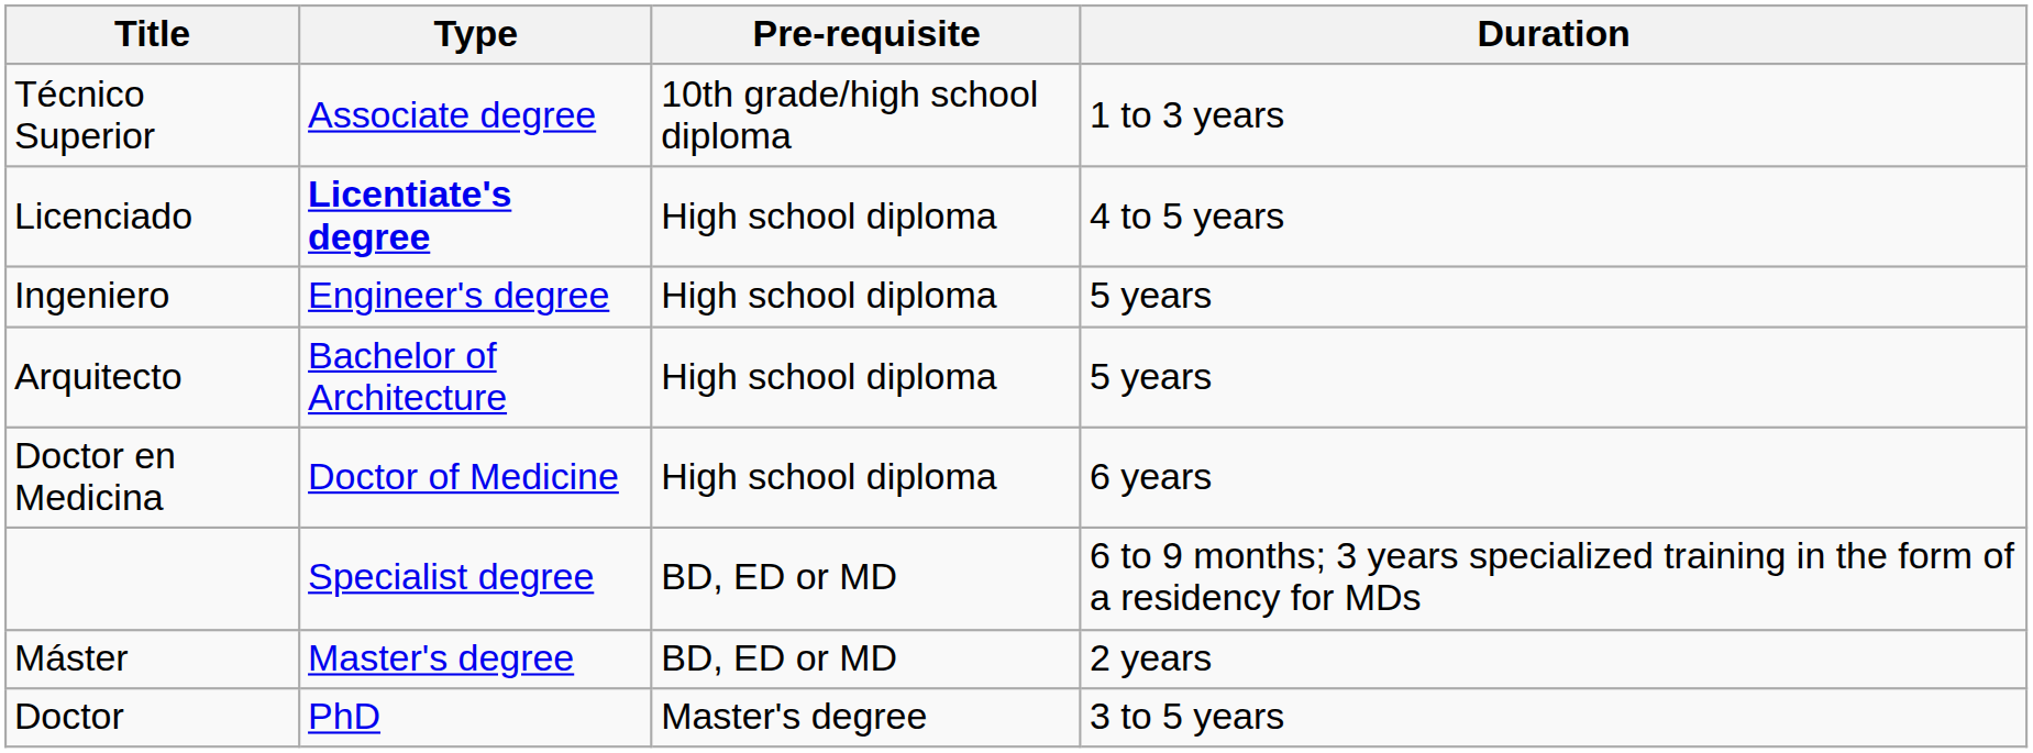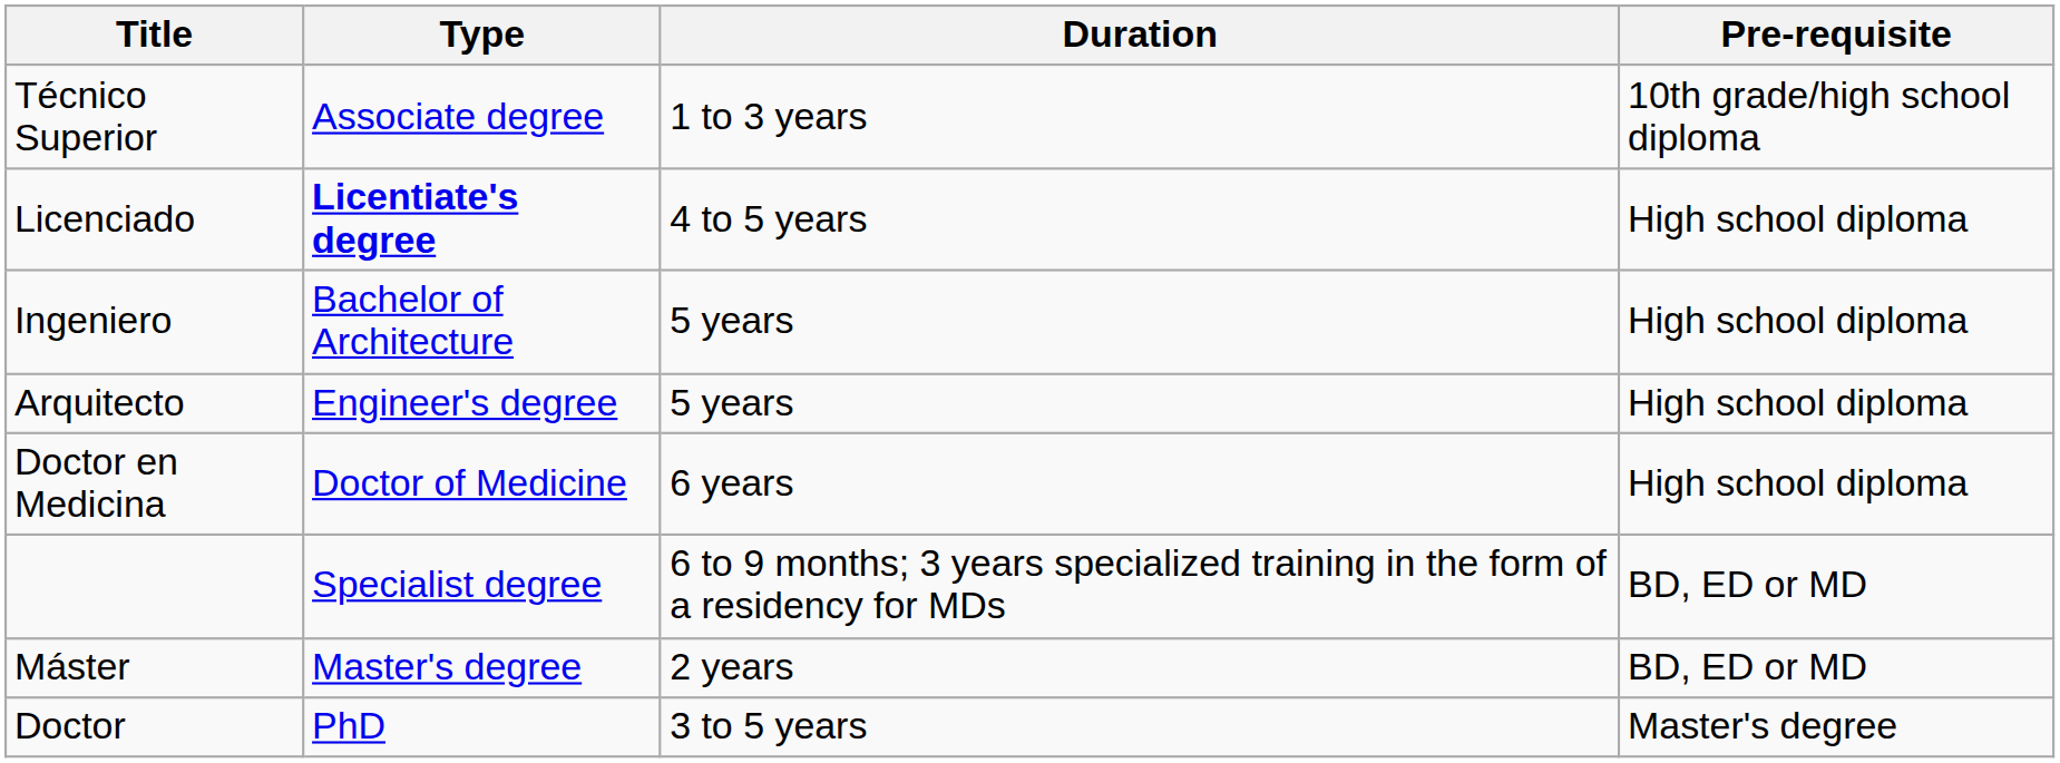columns swapped: Duration <-> Pre-requisite
Ingeniero | Type: Engineer's degree -> Bachelor of Architecture
Arquitecto | Type: Bachelor of Architecture -> Engineer's degree
